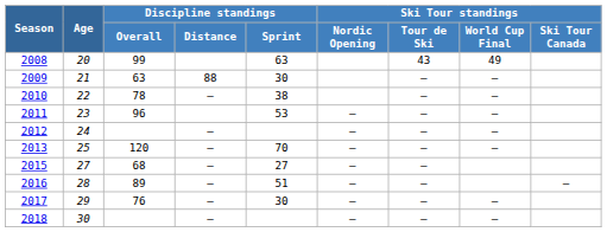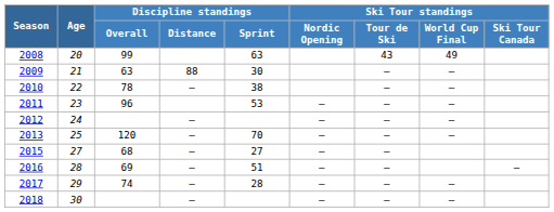2016 | Discipline standings / Overall: 89 -> 69
2017 | Discipline standings / Overall: 76 -> 74
2017 | Discipline standings / Sprint: 30 -> 28
